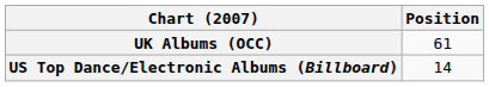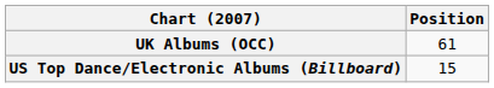US Top Dance/Electronic Albums (Billboard) | Position: 14 -> 15
